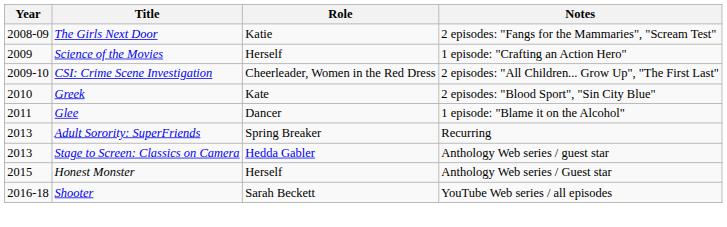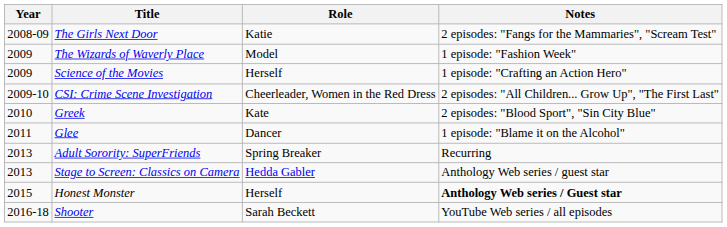+ row: 2009 | The Wizards of Waverly Place | Model | 1 episode: "Fashion Week"
Honest Monster | Notes: normal -> bold
